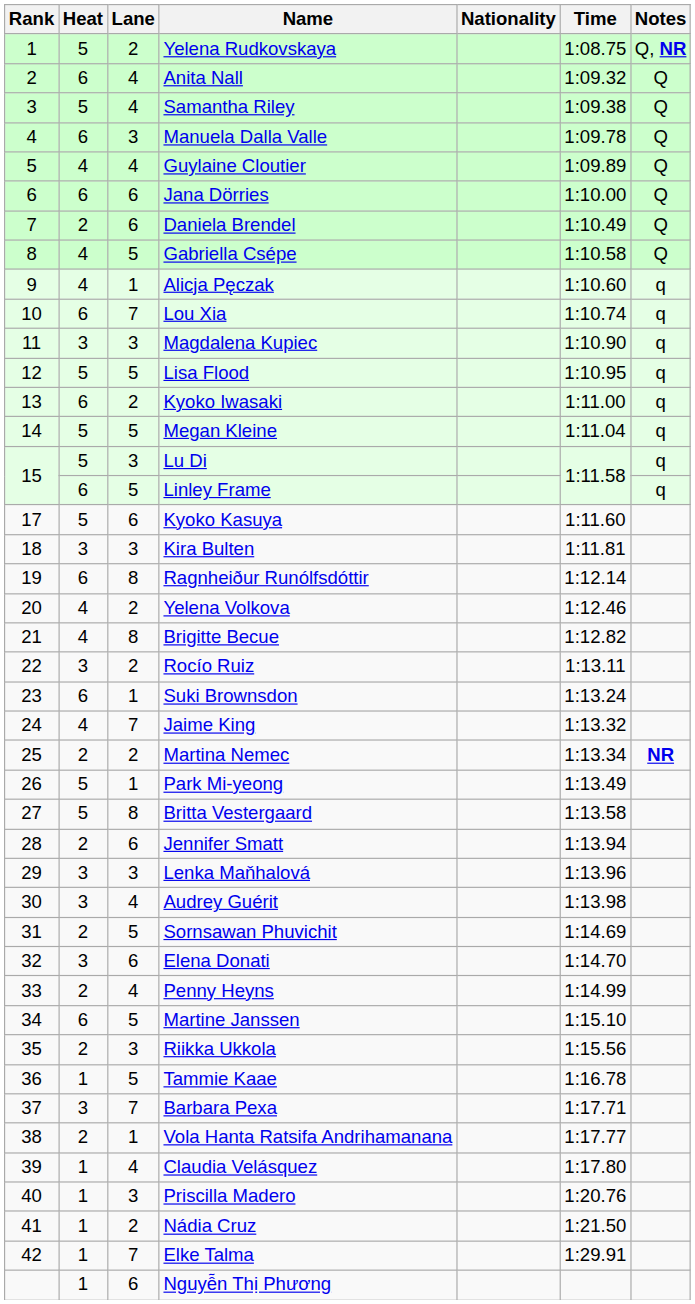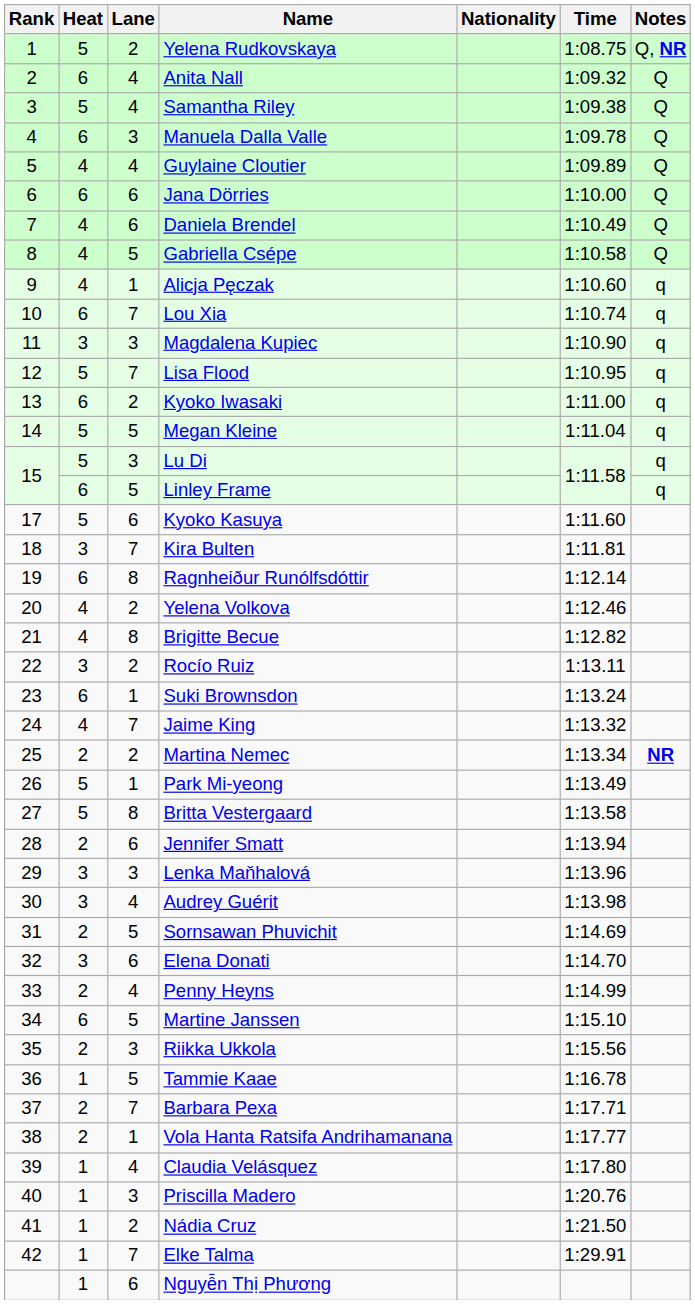Daniela Brendel | Heat: 2 -> 4
Lisa Flood | Lane: 5 -> 7
Kira Bulten | Lane: 3 -> 7
Barbara Pexa | Heat: 3 -> 2
